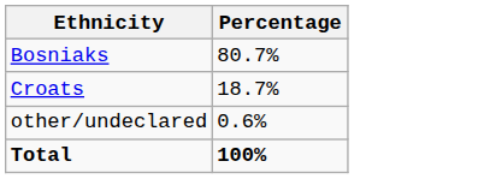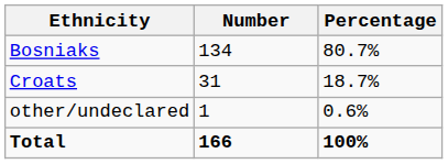+ column: Number | 134 | 31 | 1 | 166
